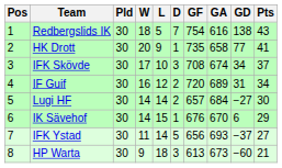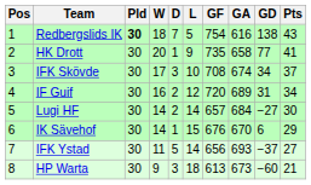columns swapped: D <-> L
Redbergslids IK | Pld: normal -> bold
